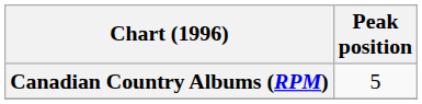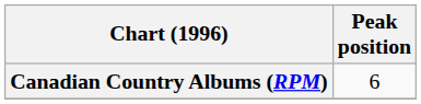Canadian Country Albums (RPM) | Peak position: 5 -> 6
